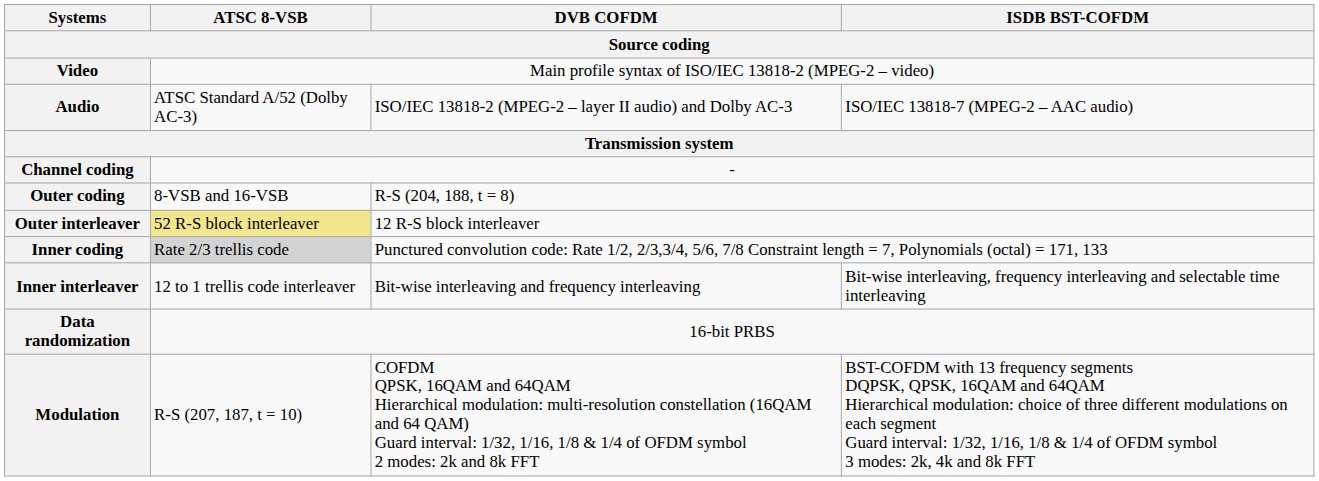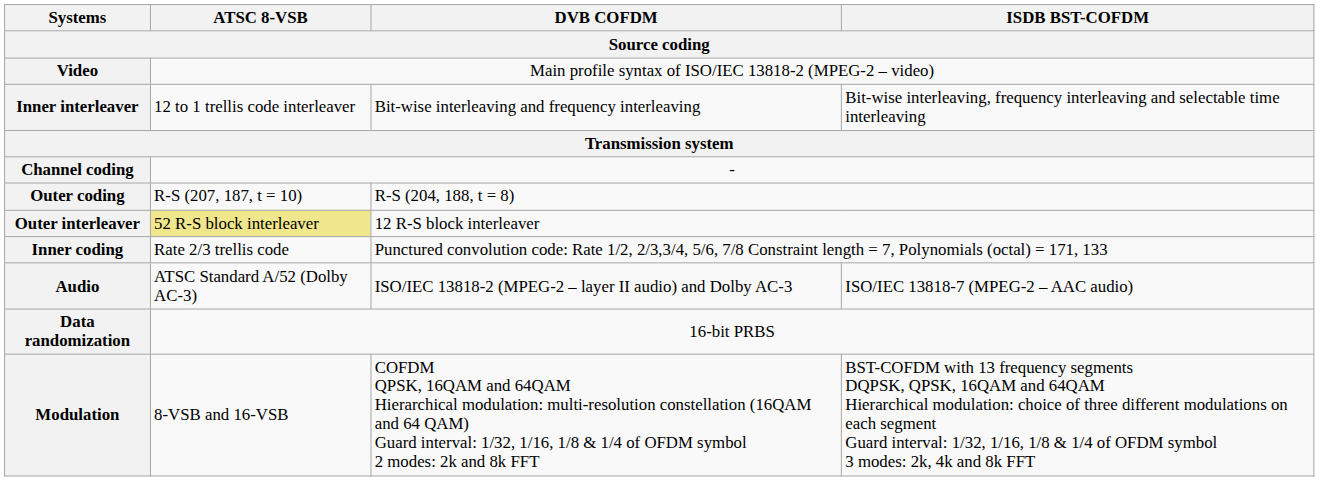rows swapped: Audio <-> Inner interleaver
Outer coding | ATSC 8-VSB: 8-VSB and 16-VSB -> R-S (207, 187, t = 10)
Inner coding | ATSC 8-VSB: lightgrey background -> no background
Modulation | ATSC 8-VSB: R-S (207, 187, t = 10) -> 8-VSB and 16-VSB
